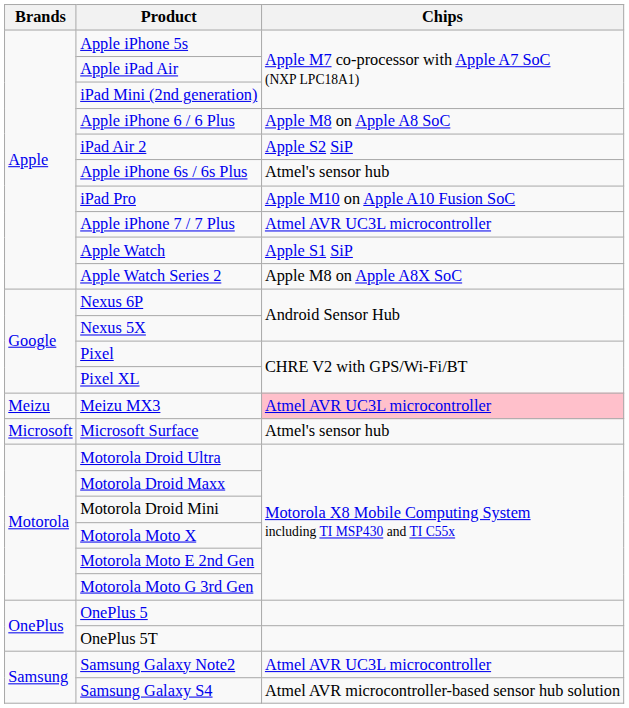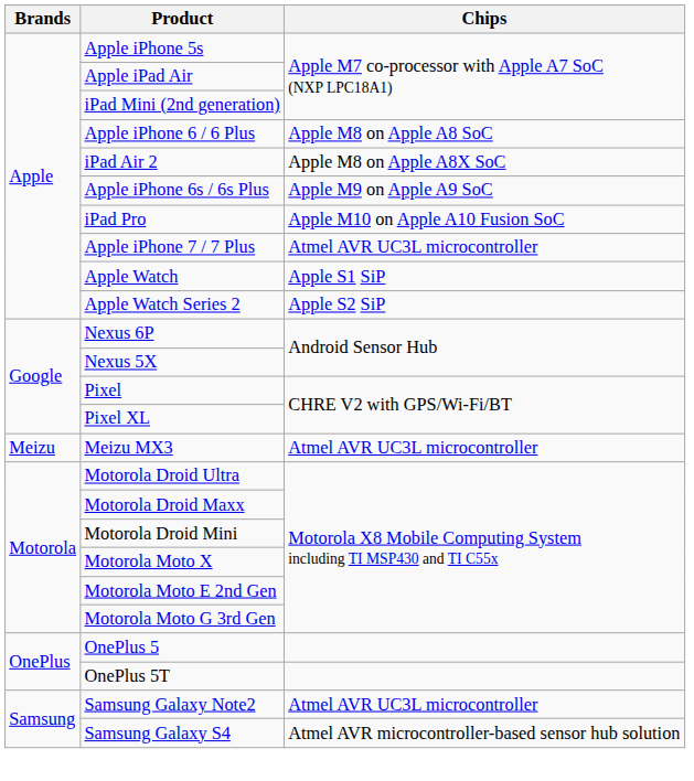iPad Air 2 | Chips: Apple S2 SiP -> Apple M8 on Apple A8X SoC
Apple iPhone 6s / 6s Plus | Chips: Atmel's sensor hub -> Apple M9 on Apple A9 SoC
Apple Watch Series 2 | Chips: Apple M8 on Apple A8X SoC -> Apple S2 SiP
Meizu MX3 | Chips: pink background -> no background
- row: Microsoft | Microsoft Surface | Atmel's sensor hub
